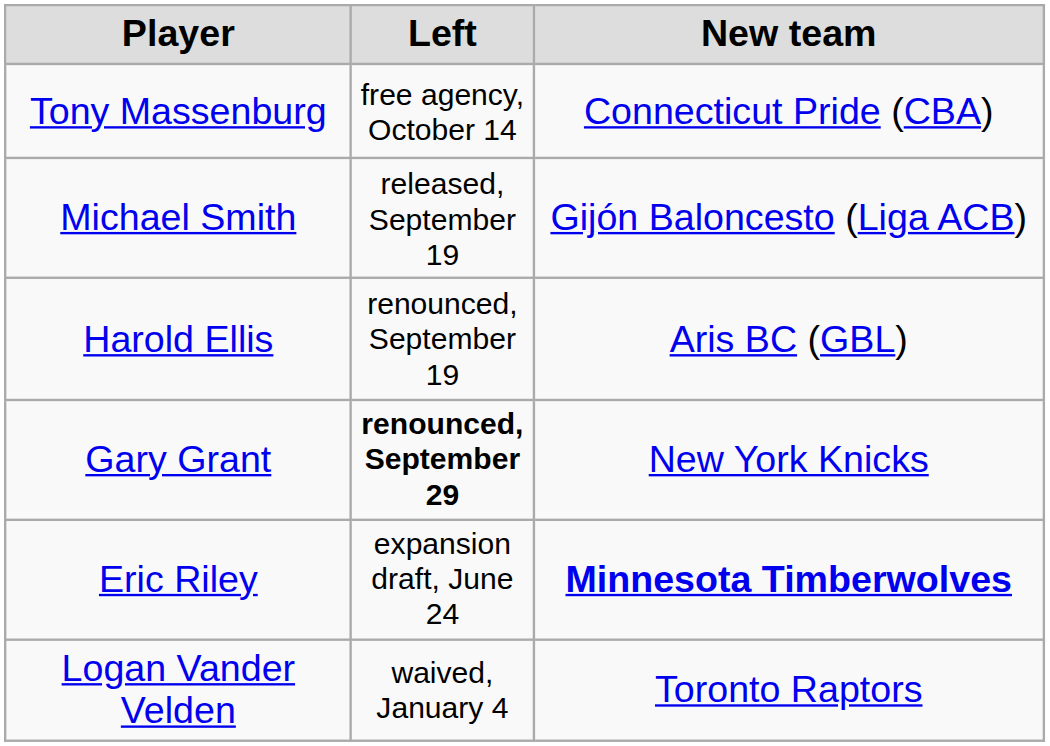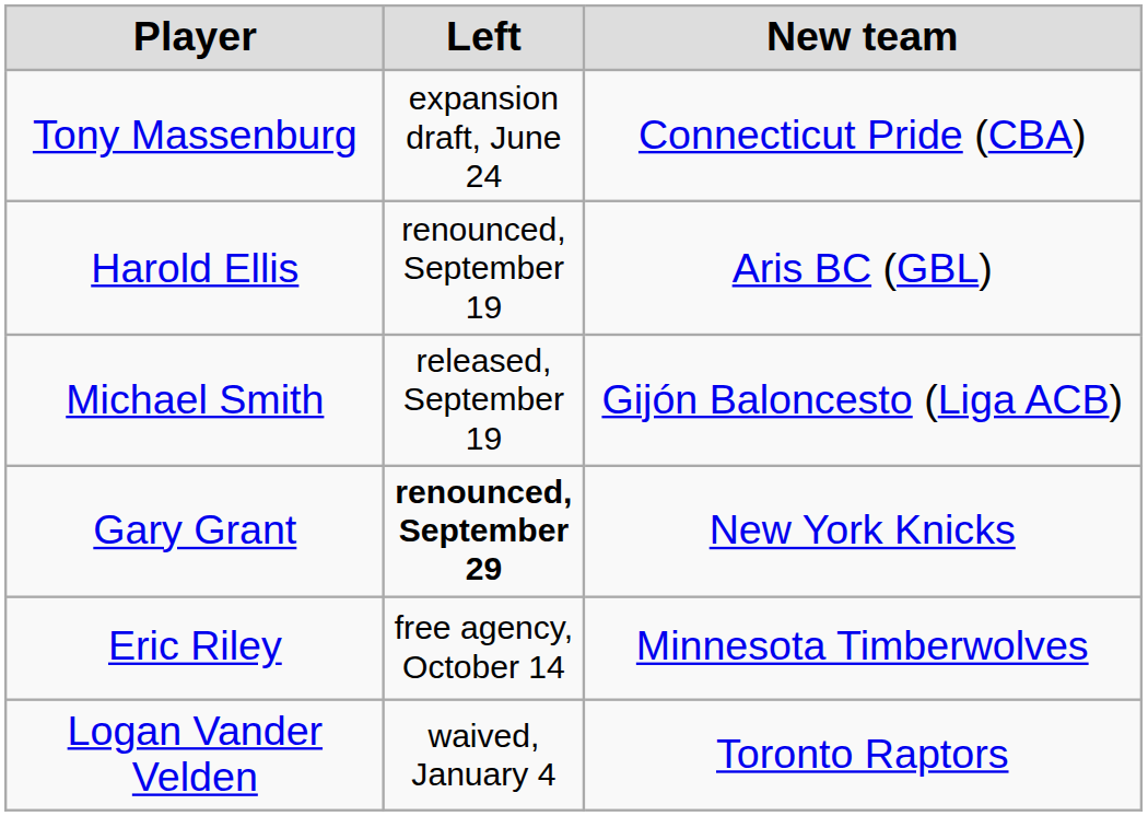Tony Massenburg | Left: free agency, October 14 -> expansion draft, June 24
rows swapped: Michael Smith <-> Harold Ellis
Eric Riley | Left: expansion draft, June 24 -> free agency, October 14
Eric Riley | New team: bold -> normal
